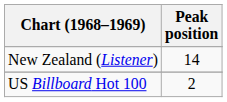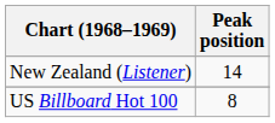US Billboard Hot 100 | Peak position: 2 -> 8
